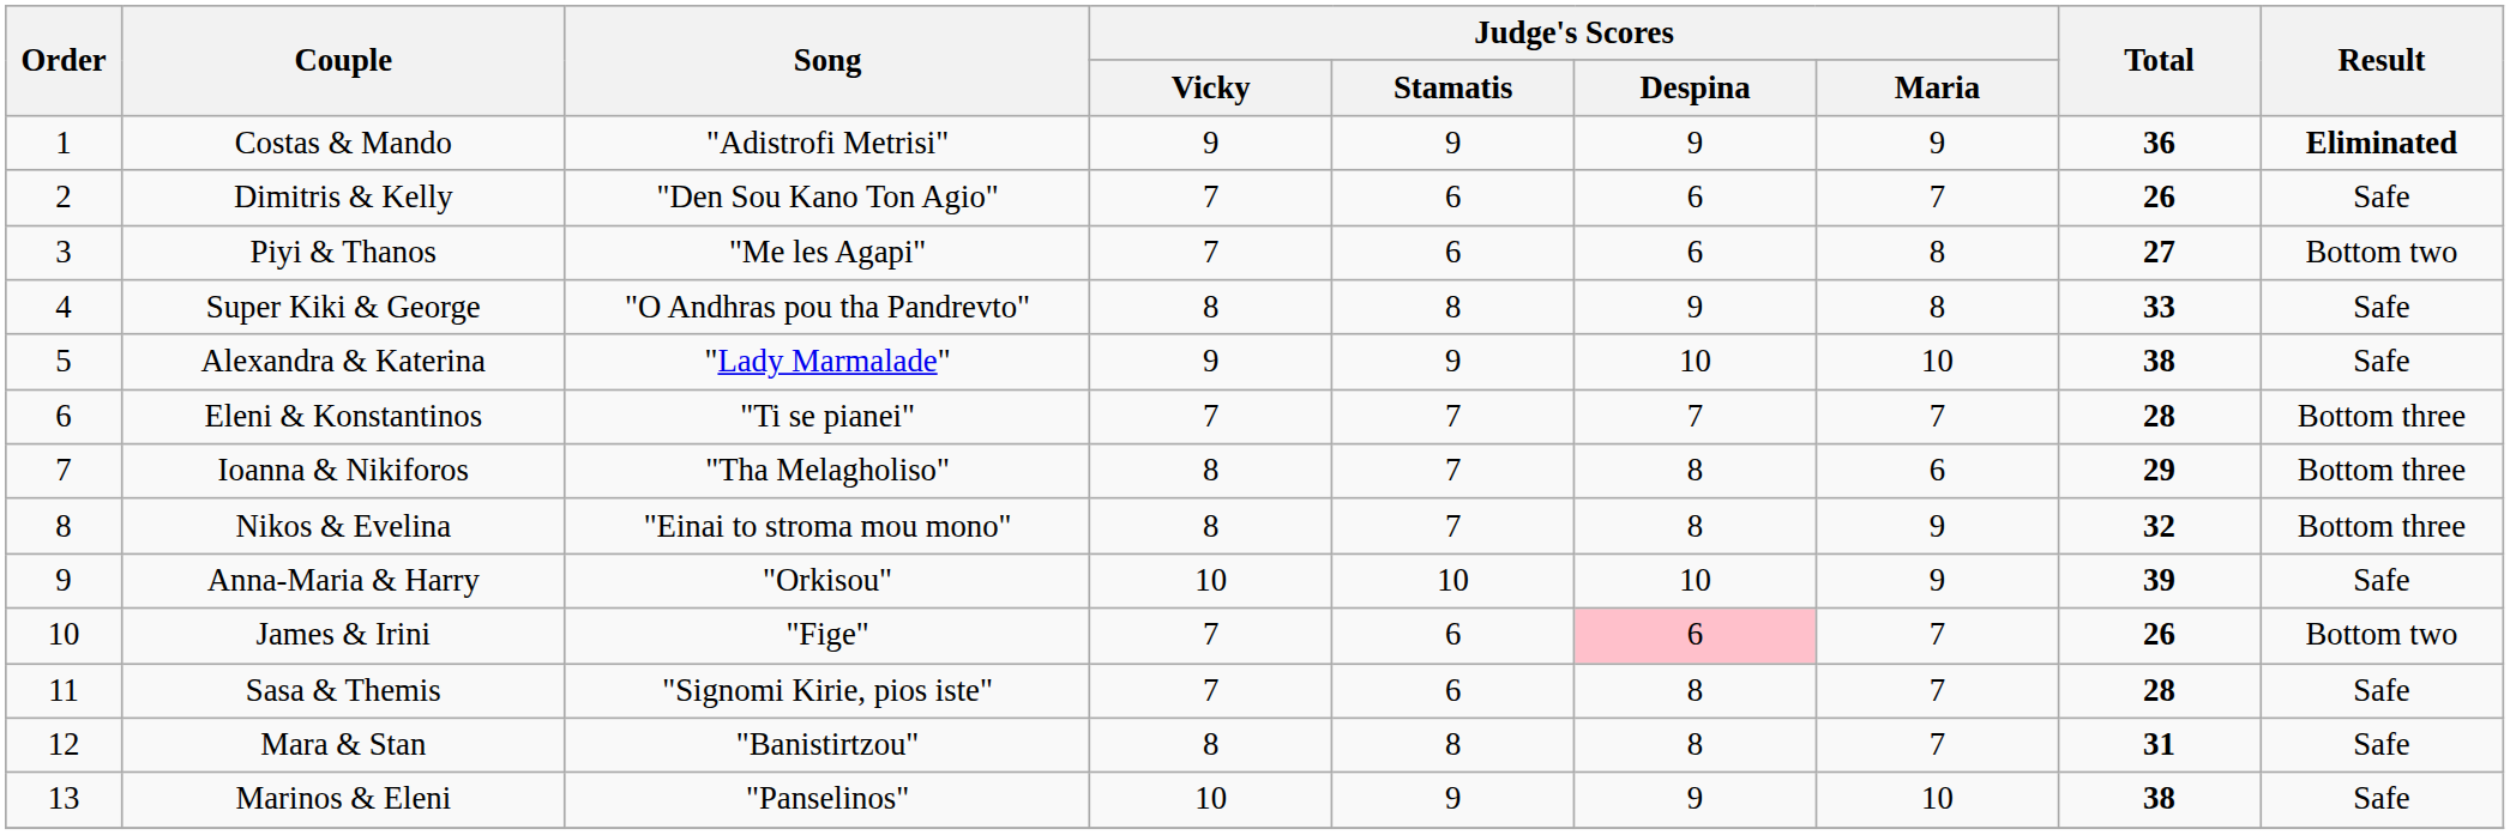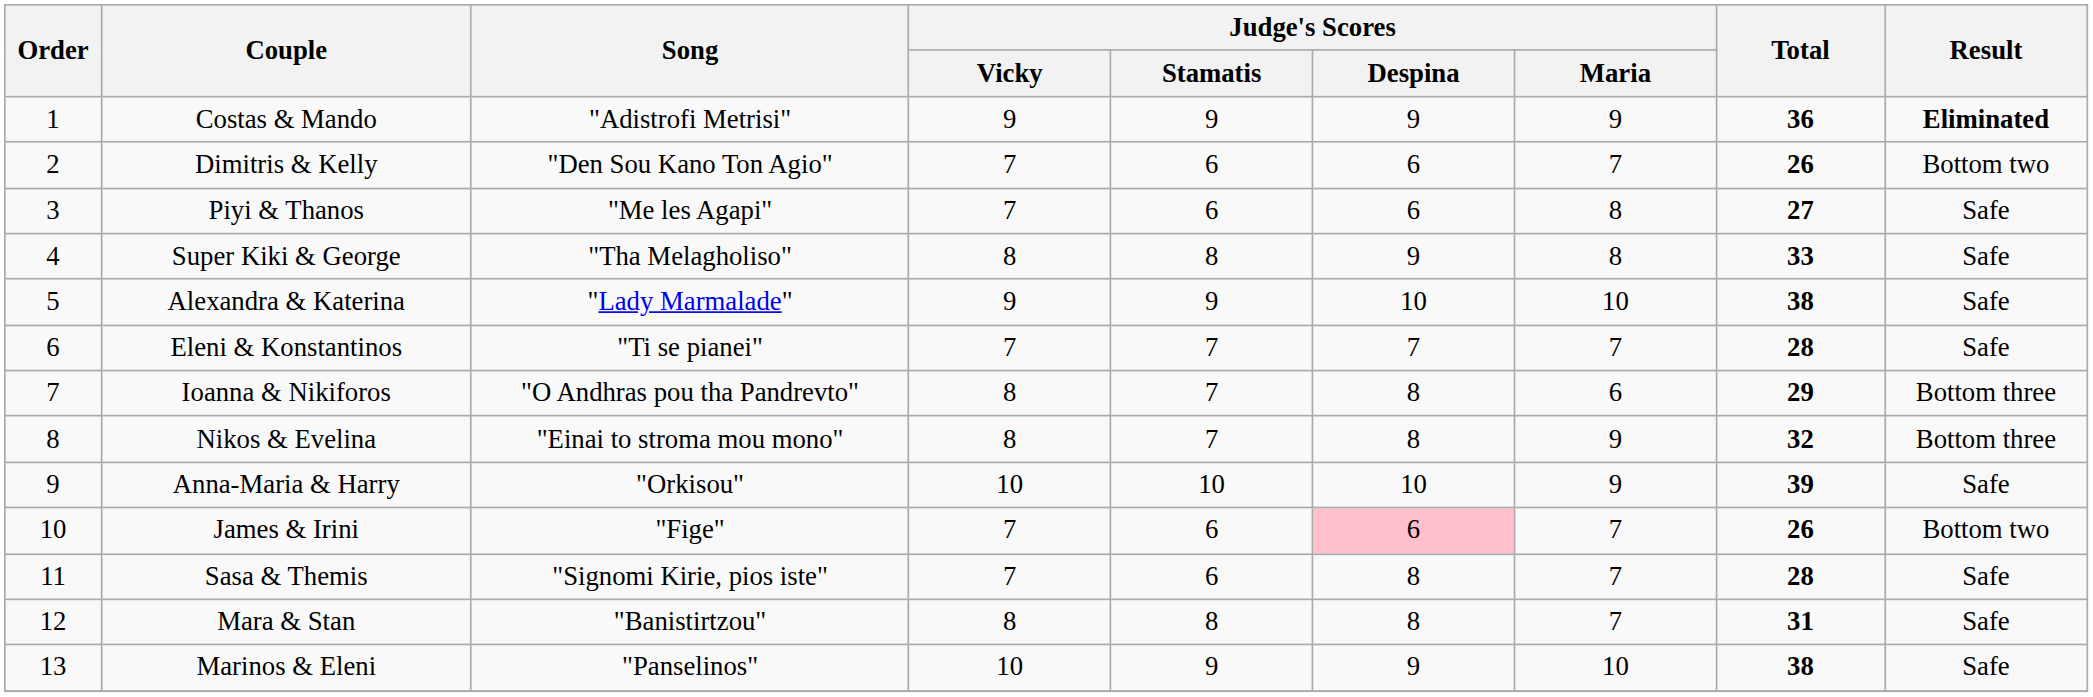Dimitris & Kelly | Result: Safe -> Bottom two
Piyi & Thanos | Result: Bottom two -> Safe
Super Kiki & George | Song: "O Andhras pou tha Pandrevto" -> "Tha Melagholiso"
Eleni & Konstantinos | Result: Bottom three -> Safe
Ioanna & Nikiforos | Song: "Tha Melagholiso" -> "O Andhras pou tha Pandrevto"
